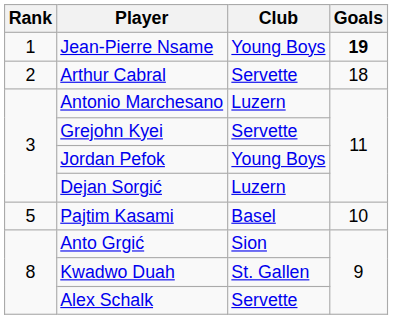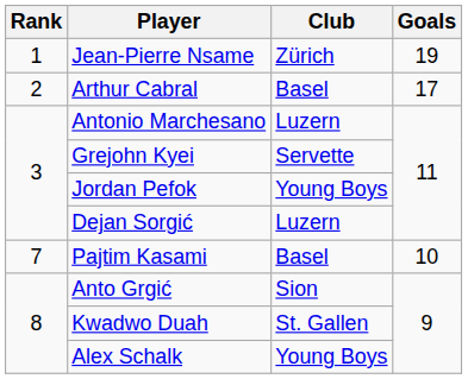Jean-Pierre Nsame | Club: Young Boys -> Zürich
Jean-Pierre Nsame | Goals: bold -> normal
Arthur Cabral | Club: Servette -> Basel
Arthur Cabral | Goals: 18 -> 17
Pajtim Kasami | Rank: 5 -> 7
Alex Schalk | Club: Servette -> Young Boys
